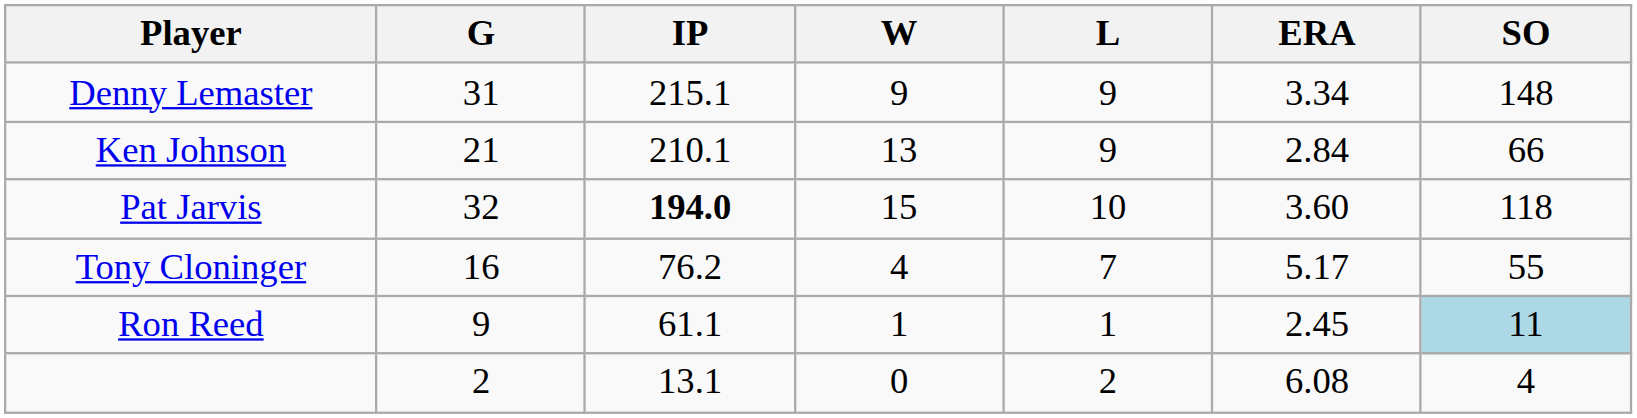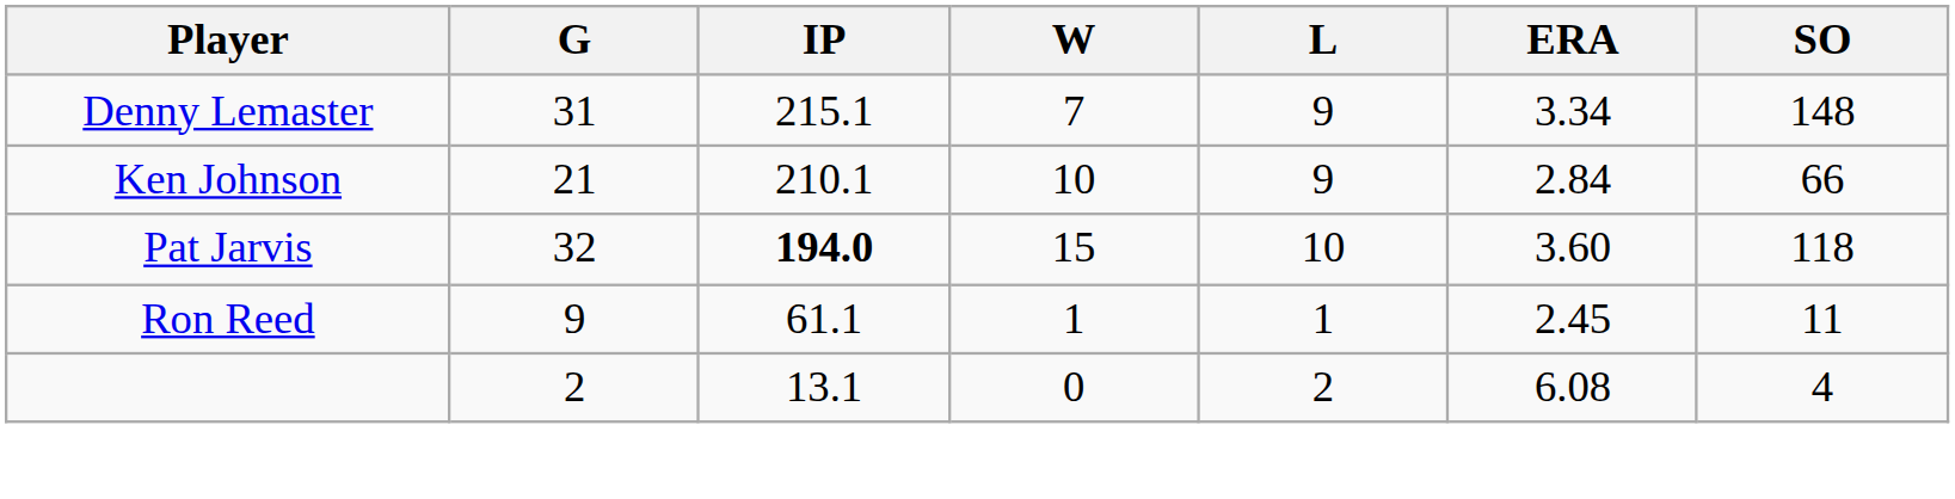Denny Lemaster | W: 9 -> 7
Ken Johnson | W: 13 -> 10
- row: Tony Cloninger | 16 | 76.2 | 4 | 7 | 5.17 | 55
Ron Reed | SO: lightblue background -> no background
